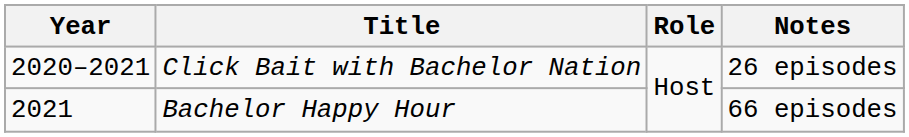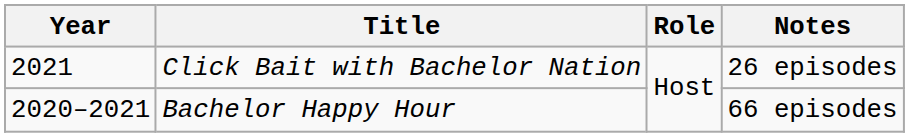Click Bait with Bachelor Nation | Year: 2020–2021 -> 2021
Bachelor Happy Hour | Year: 2021 -> 2020–2021
